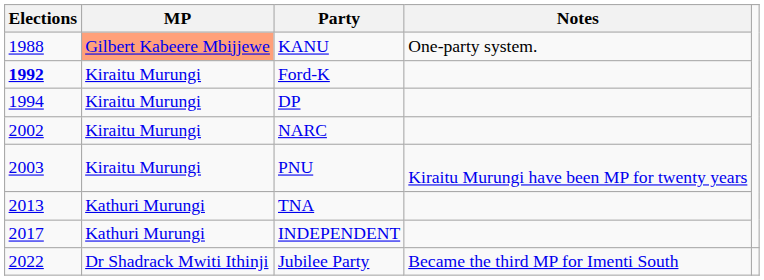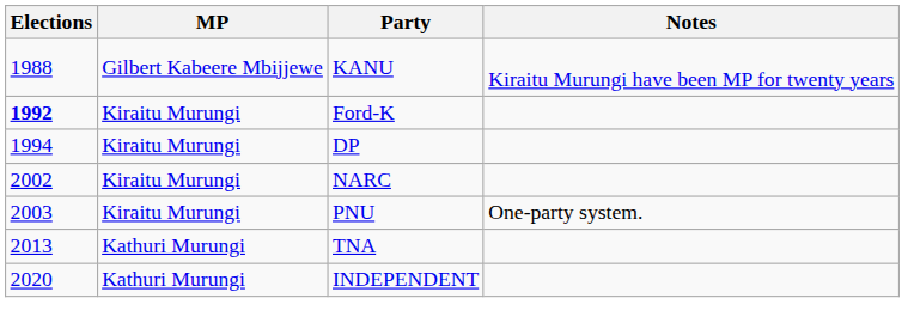KANU | MP: lightsalmon background -> no background
KANU | Notes: One-party system. -> Kiraitu Murungi have been MP for twenty years
PNU | Notes: Kiraitu Murungi have been MP for twenty years -> One-party system.
INDEPENDENT | Elections: 2017 -> 2020
- row: 2022 | Dr Shadrack Mwiti Ithinji | Jubilee Party | Became the third MP for Imenti South
